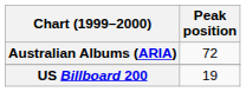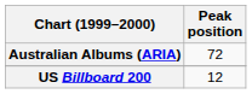US Billboard 200 | Peak position: 19 -> 12
